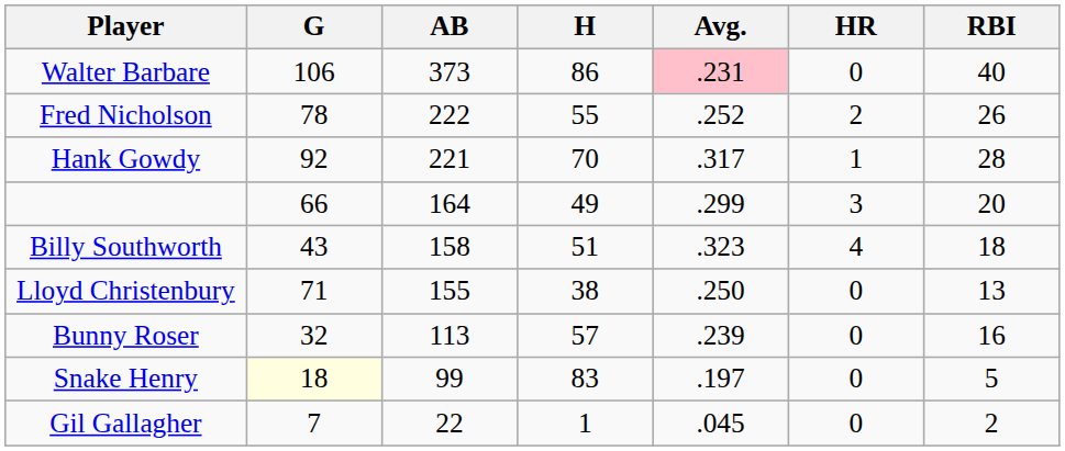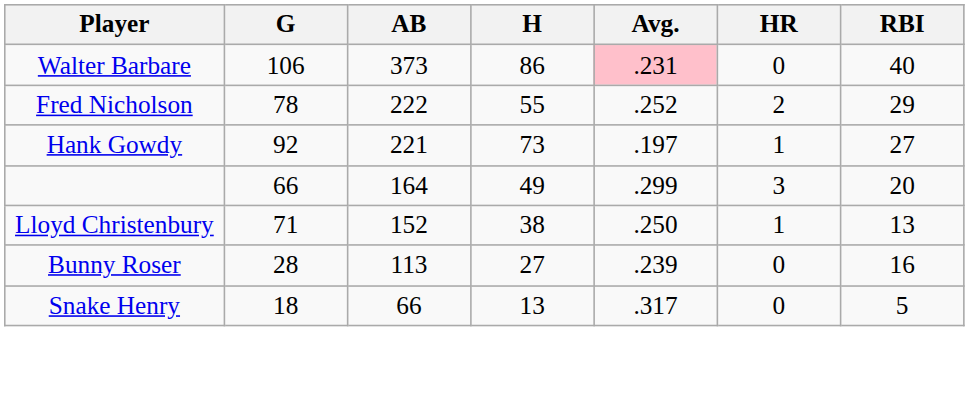Fred Nicholson | RBI: 26 -> 29
Hank Gowdy | H: 70 -> 73
Hank Gowdy | Avg.: .317 -> .197
Hank Gowdy | RBI: 28 -> 27
- row: Billy Southworth | 43 | 158 | 51 | .323 | 4 | 18
Lloyd Christenbury | AB: 155 -> 152
Lloyd Christenbury | HR: 0 -> 1
Bunny Roser | G: 32 -> 28
Bunny Roser | H: 57 -> 27
Snake Henry | G: lightyellow background -> no background
Snake Henry | AB: 99 -> 66
Snake Henry | H: 83 -> 13
Snake Henry | Avg.: .197 -> .317
- row: Gil Gallagher | 7 | 22 | 1 | .045 | 0 | 2
